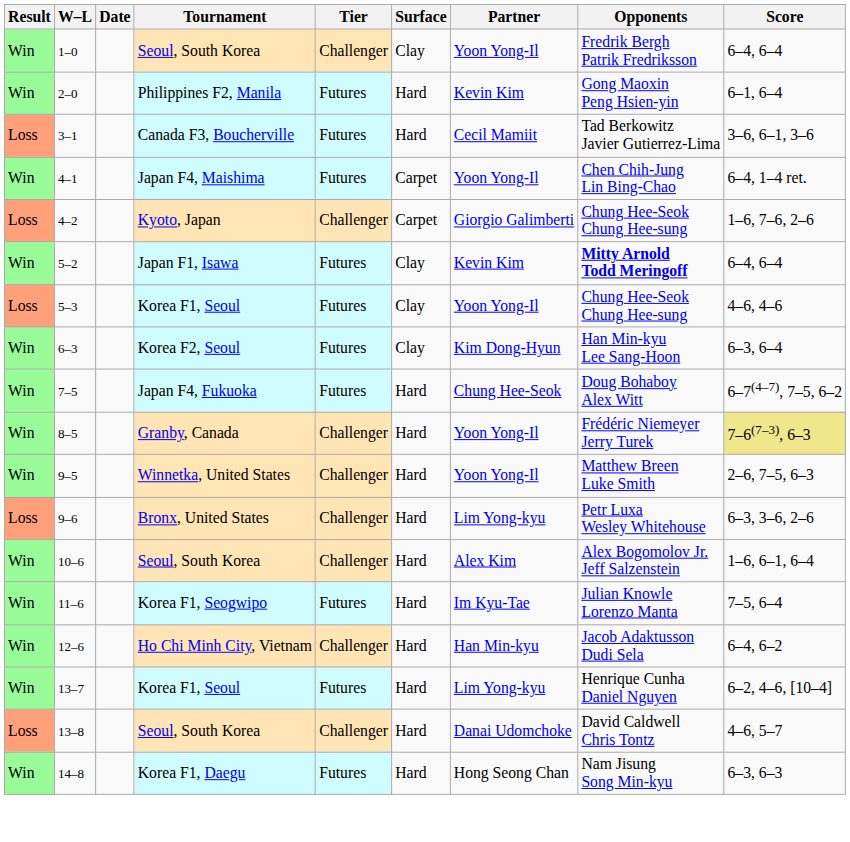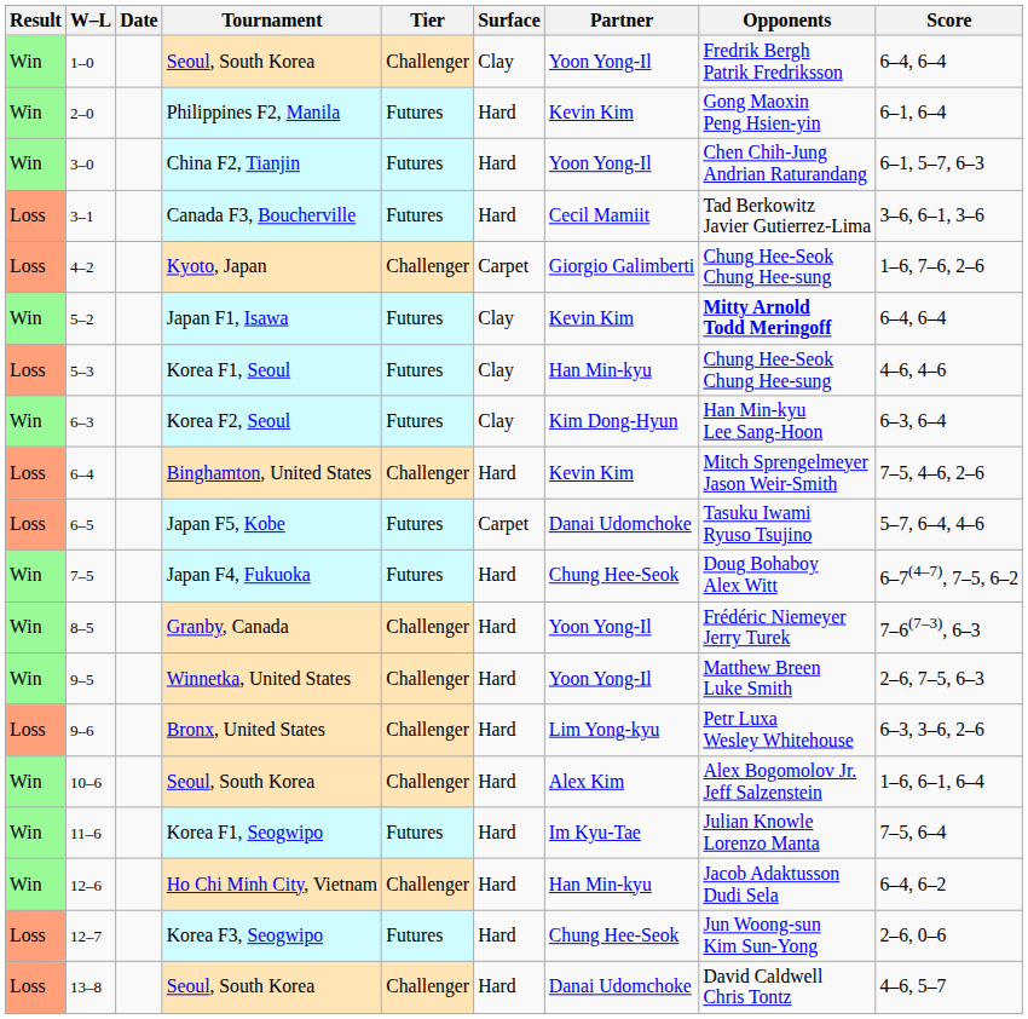+ row: Win | 3–0 | China F2, Tianjin | Futures | Hard | Yoon Yong-Il | Chen Chih-Jung Andrian Raturandang | 6–1, 5–7, 6–3
- row: Win | 4–1 | Japan F4, Maishima | Futures | Carpet | Yoon Yong-Il | Chen Chih-Jung Lin Bing-Chao | 6–4, 1–4 ret.
5–3 | Partner: Yoon Yong-Il -> Han Min-kyu
+ row: Loss | 6–4 | Binghamton, United States | Challenger | Hard | Kevin Kim | Mitch Sprengelmeyer Jason Weir-Smith | 7–5, 4–6, 2–6
+ row: Loss | 6–5 | Japan F5, Kobe | Futures | Carpet | Danai Udomchoke | Tasuku Iwami Ryuso Tsujino | 5–7, 6–4, 4–6
8–5 | Score: khaki background -> no background
+ row: Loss | 12–7 | Korea F3, Seogwipo | Futures | Hard | Chung Hee-Seok | Jun Woong-sun Kim Sun-Yong | 2–6, 0–6
- row: Win | 13–7 | Korea F1, Seoul | Futures | Hard | Lim Yong-kyu | Henrique Cunha Daniel Nguyen | 6–2, 4–6, [10–4]
- row: Win | 14–8 | Korea F1, Daegu | Futures | Hard | Hong Seong Chan | Nam Jisung Song Min-kyu | 6–3, 6–3
